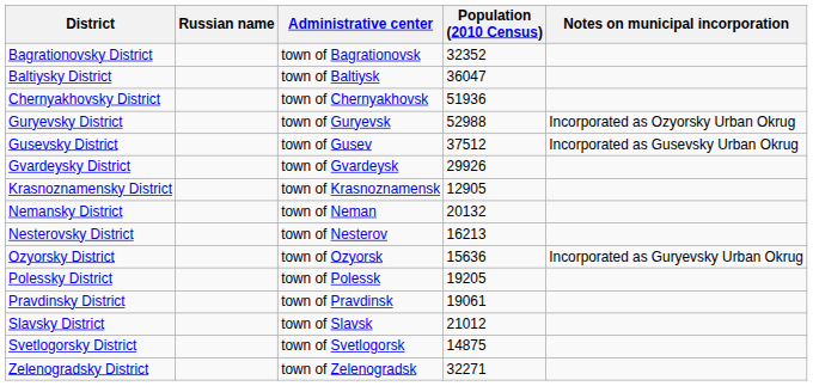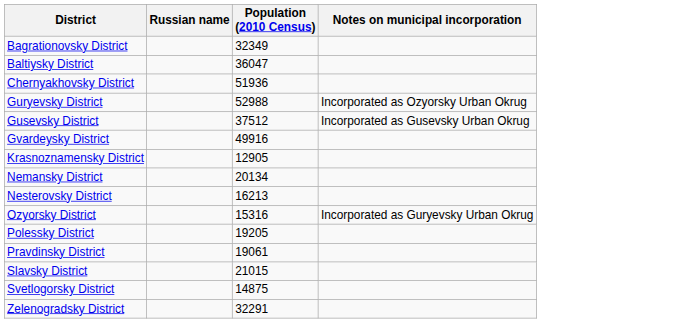- column: Administrative center | town of Bagrationovsk | town of Baltiysk | town of Chernyakhovsk | town of Guryevsk | town of Gusev | town of Gvardeysk | town of Krasnoznamensk | town of Neman | town of Nesterov | town of Ozyorsk | town of Polessk | town of Pravdinsk | town of Slavsk | town of Svetlogorsk | town of Zelenogradsk
Bagrationovsky District | Population (2010 Census): 32352 -> 32349
Gvardeysky District | Population (2010 Census): 29926 -> 49916
Nemansky District | Population (2010 Census): 20132 -> 20134
Ozyorsky District | Population (2010 Census): 15636 -> 15316
Slavsky District | Population (2010 Census): 21012 -> 21015
Zelenogradsky District | Population (2010 Census): 32271 -> 32291
